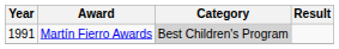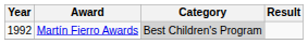Martín Fierro Awards | Year: 1991 -> 1992
